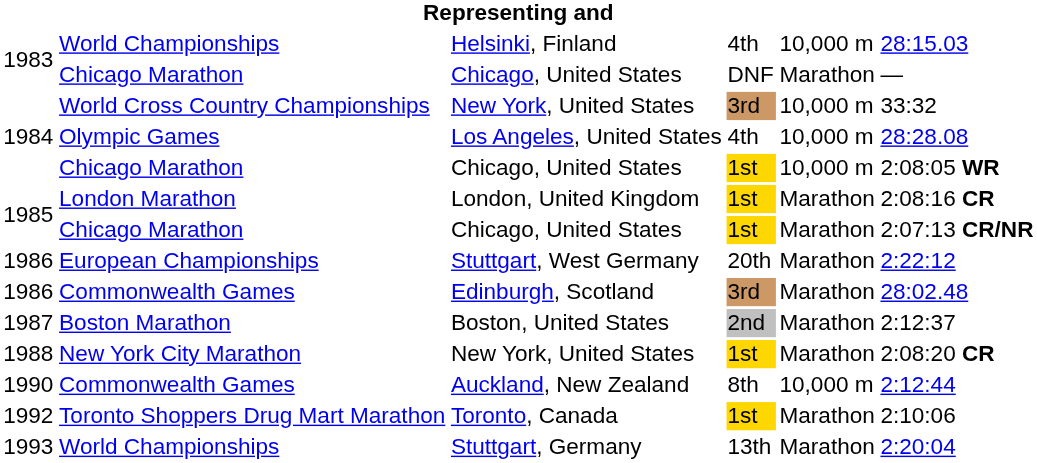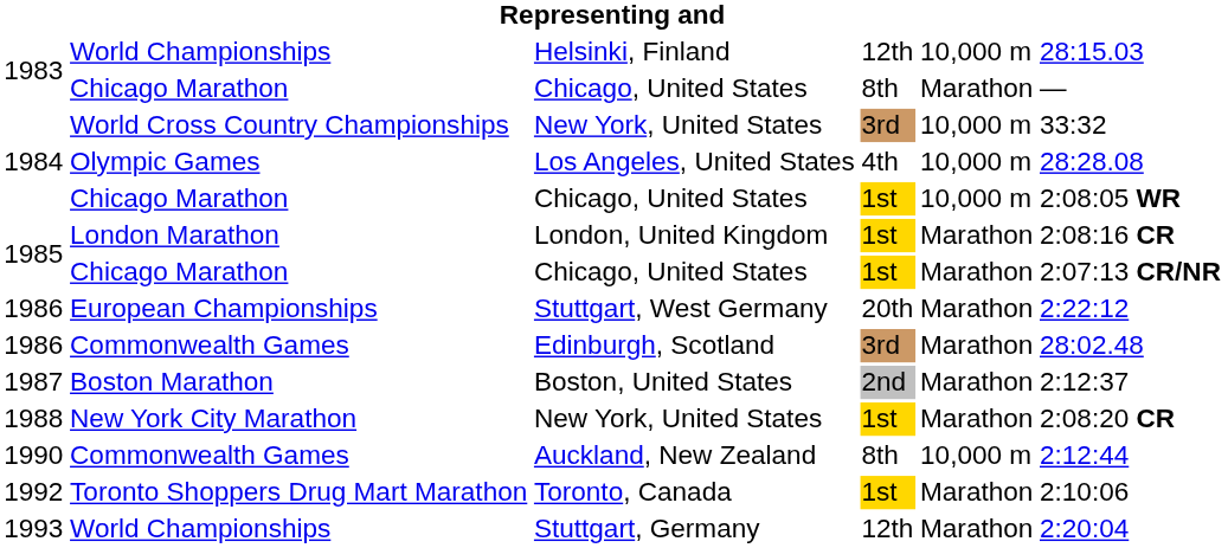Helsinki, Finland | column 4: 4th -> 12th
1983 / Chicago, United States | column 4: DNF -> 8th
Stuttgart, Germany | column 4: 13th -> 12th
